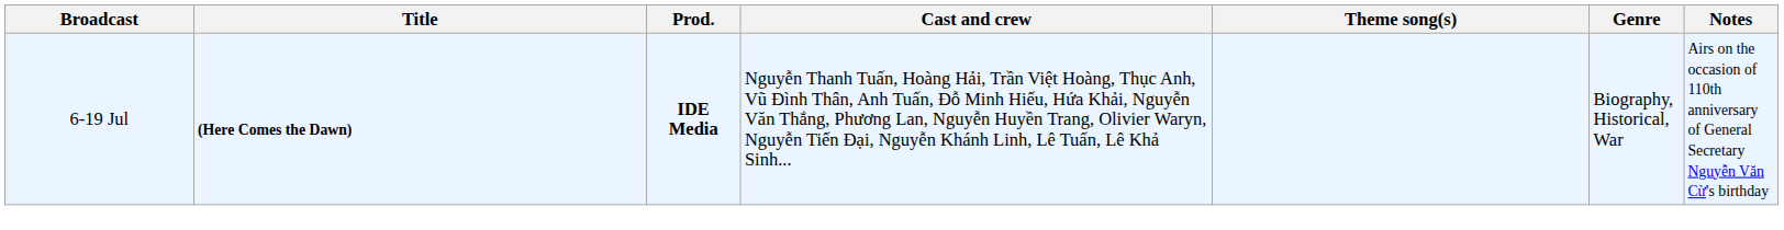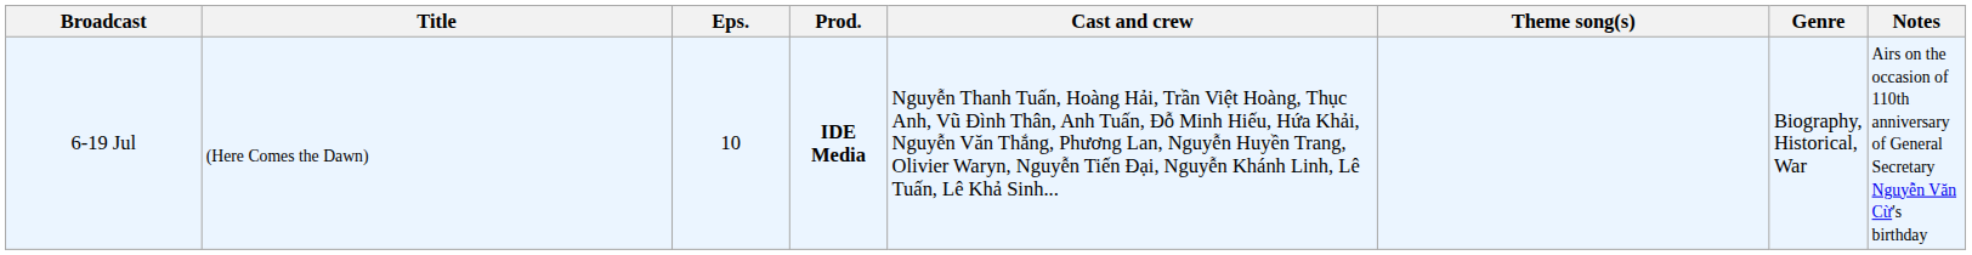+ column: Eps. | 10
6-19 Jul | Title: bold -> normal
